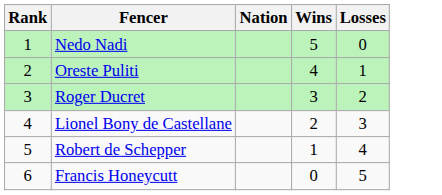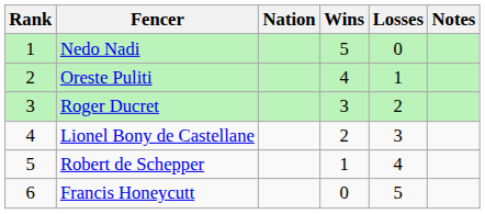+ column: Notes
